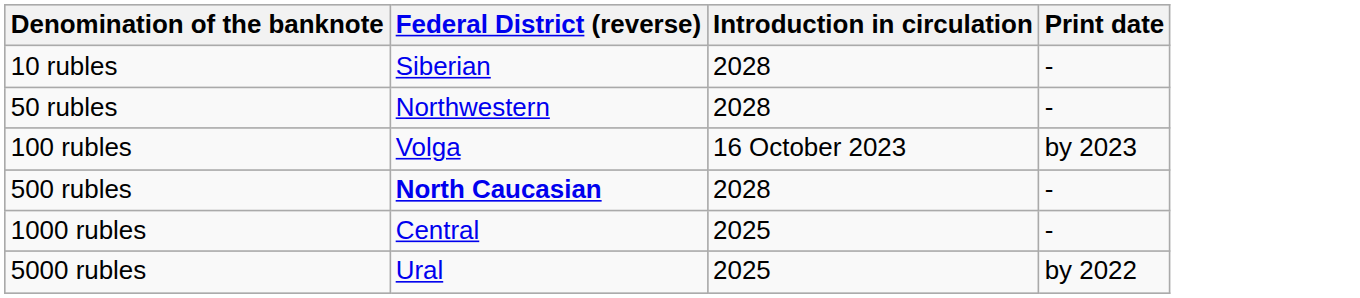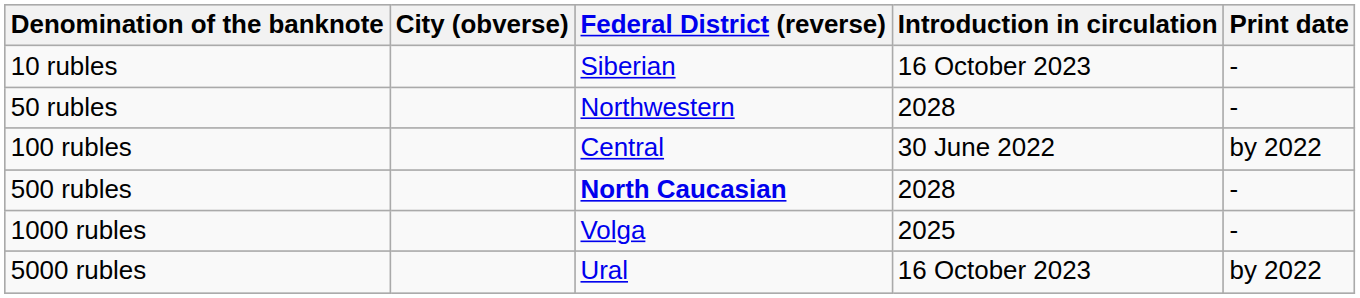+ column: City (obverse)
10 rubles | Introduction in circulation: 2028 -> 16 October 2023
100 rubles | Federal District (reverse): Volga -> Central
100 rubles | Introduction in circulation: 16 October 2023 -> 30 June 2022
100 rubles | Print date: by 2023 -> by 2022
1000 rubles | Federal District (reverse): Central -> Volga
5000 rubles | Introduction in circulation: 2025 -> 16 October 2023
